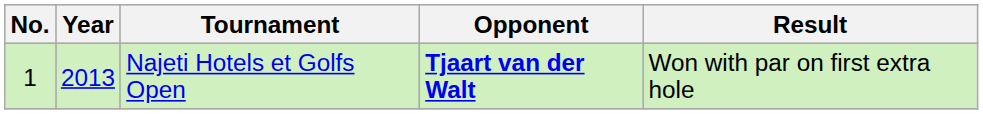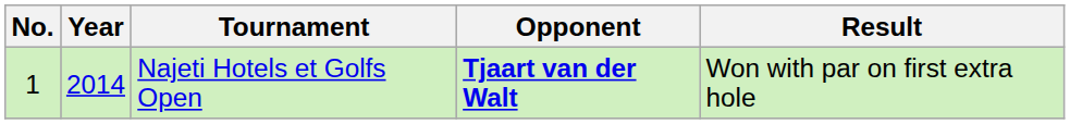Najeti Hotels et Golfs Open | Year: 2013 -> 2014
